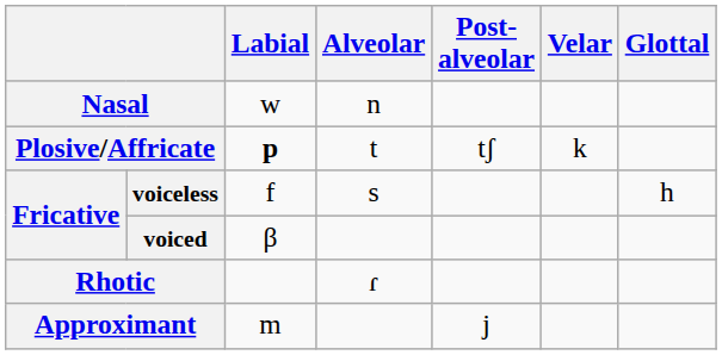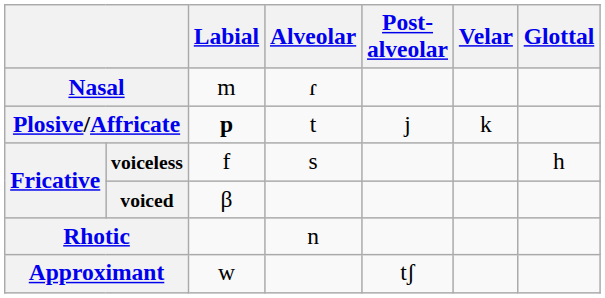Nasal | Labial: w -> m
Nasal | Alveolar: n -> ɾ
Plosive/Affricate | Post- alveolar: tʃ -> j
Rhotic | Alveolar: ɾ -> n
Approximant | Labial: m -> w
Approximant | Post- alveolar: j -> tʃ
